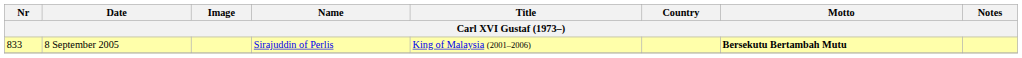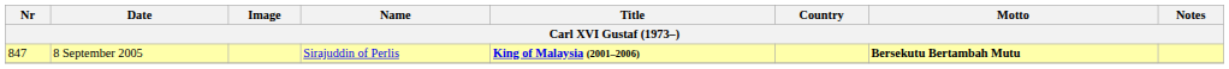8 September 2005 | Nr: 833 -> 847
8 September 2005 | Title: normal -> bold
